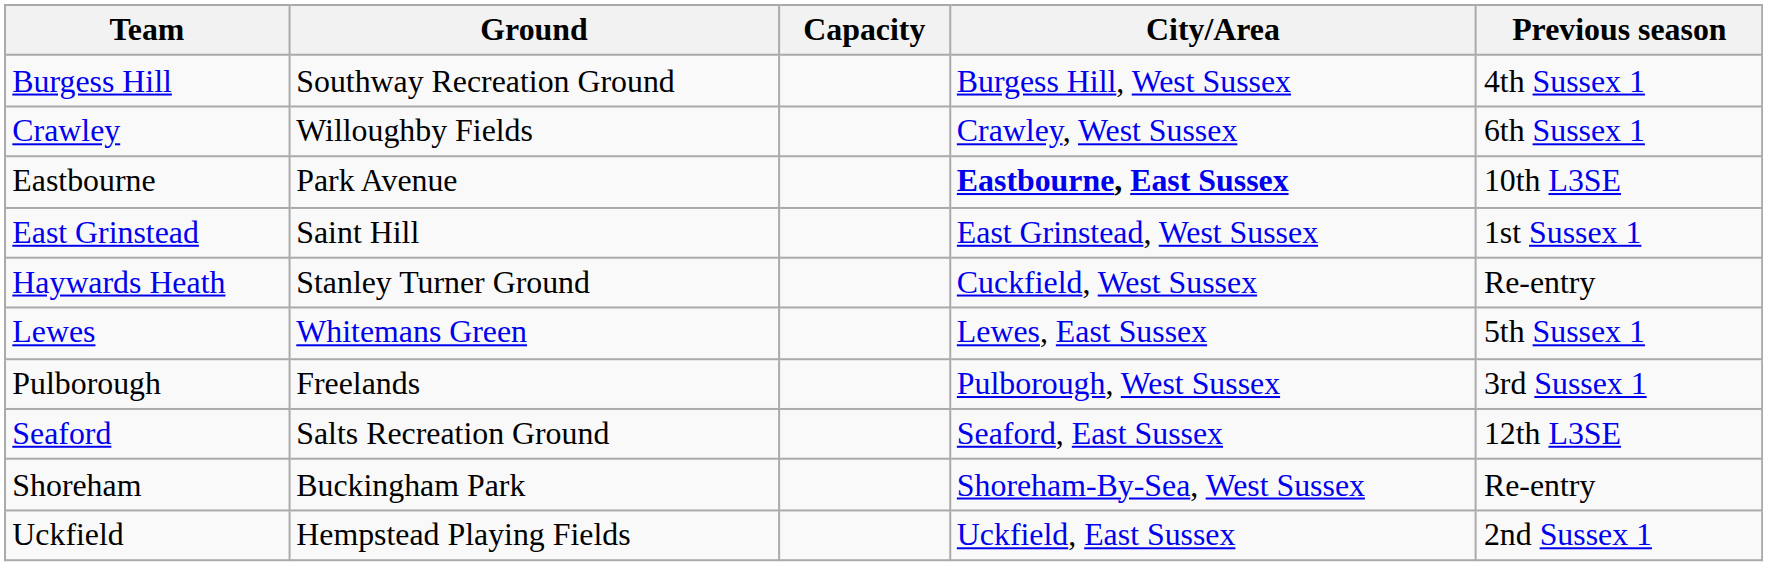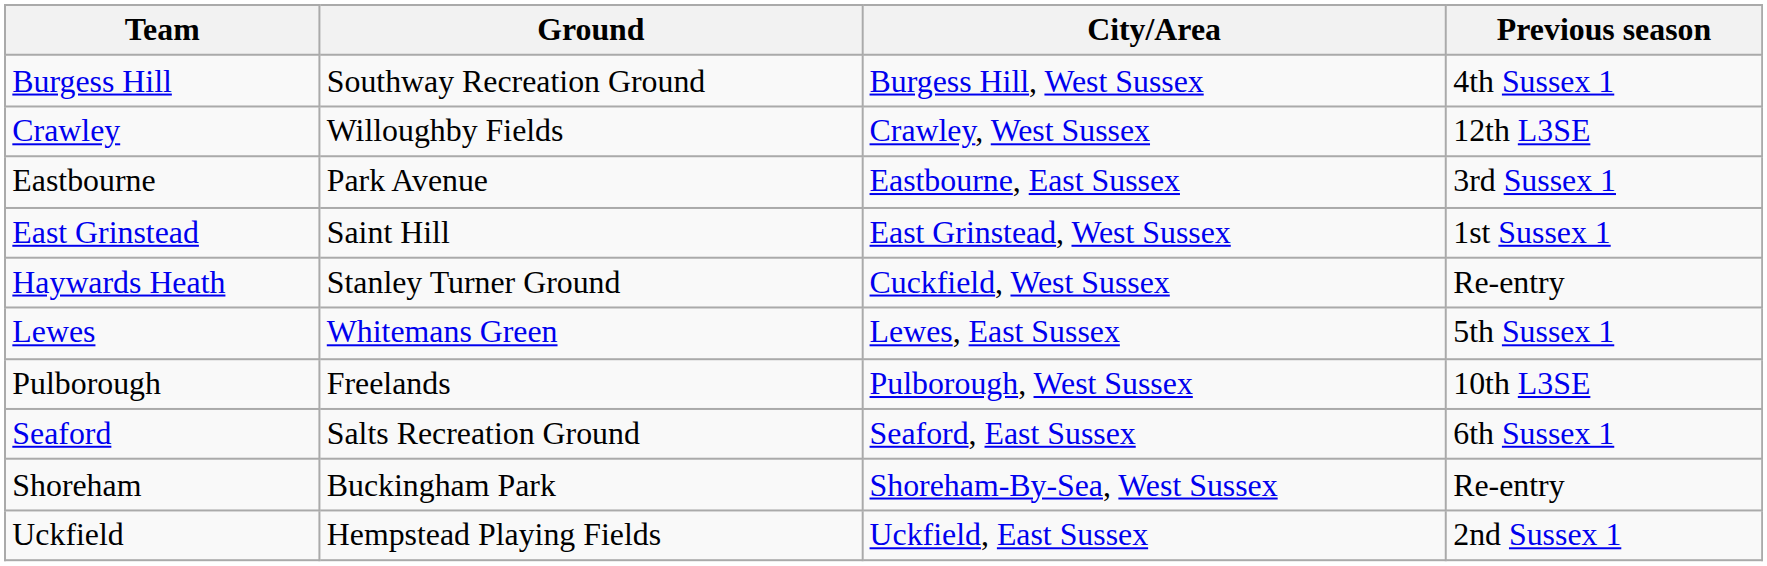- column: Capacity
Crawley | Previous season: 6th Sussex 1 -> 12th L3SE
Eastbourne | City/Area: bold -> normal
Eastbourne | Previous season: 10th L3SE -> 3rd Sussex 1
Pulborough | Previous season: 3rd Sussex 1 -> 10th L3SE
Seaford | Previous season: 12th L3SE -> 6th Sussex 1
